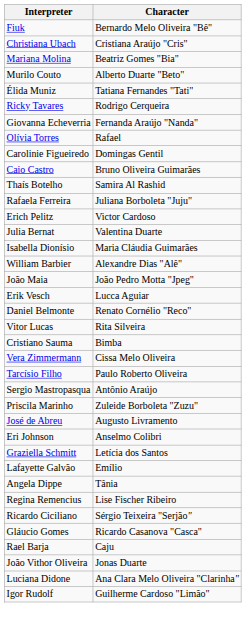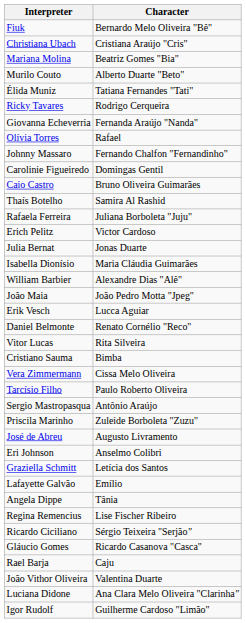+ row: Johnny Massaro | Fernando Chalfon "Fernandinho"
Julia Bernat | Character: Valentina Duarte -> Jonas Duarte
João Vithor Oliveira | Character: Jonas Duarte -> Valentina Duarte
